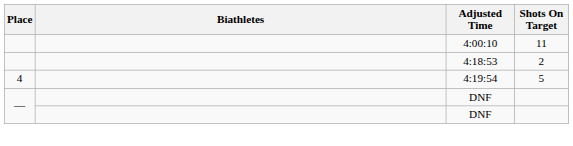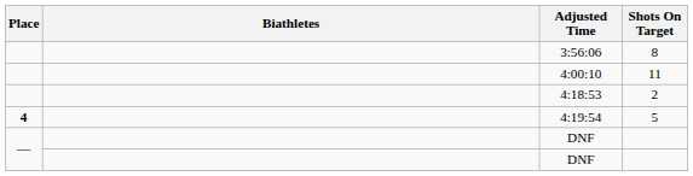+ row: 3:56:06 | 8
4:19:54 | Place: normal -> bold
